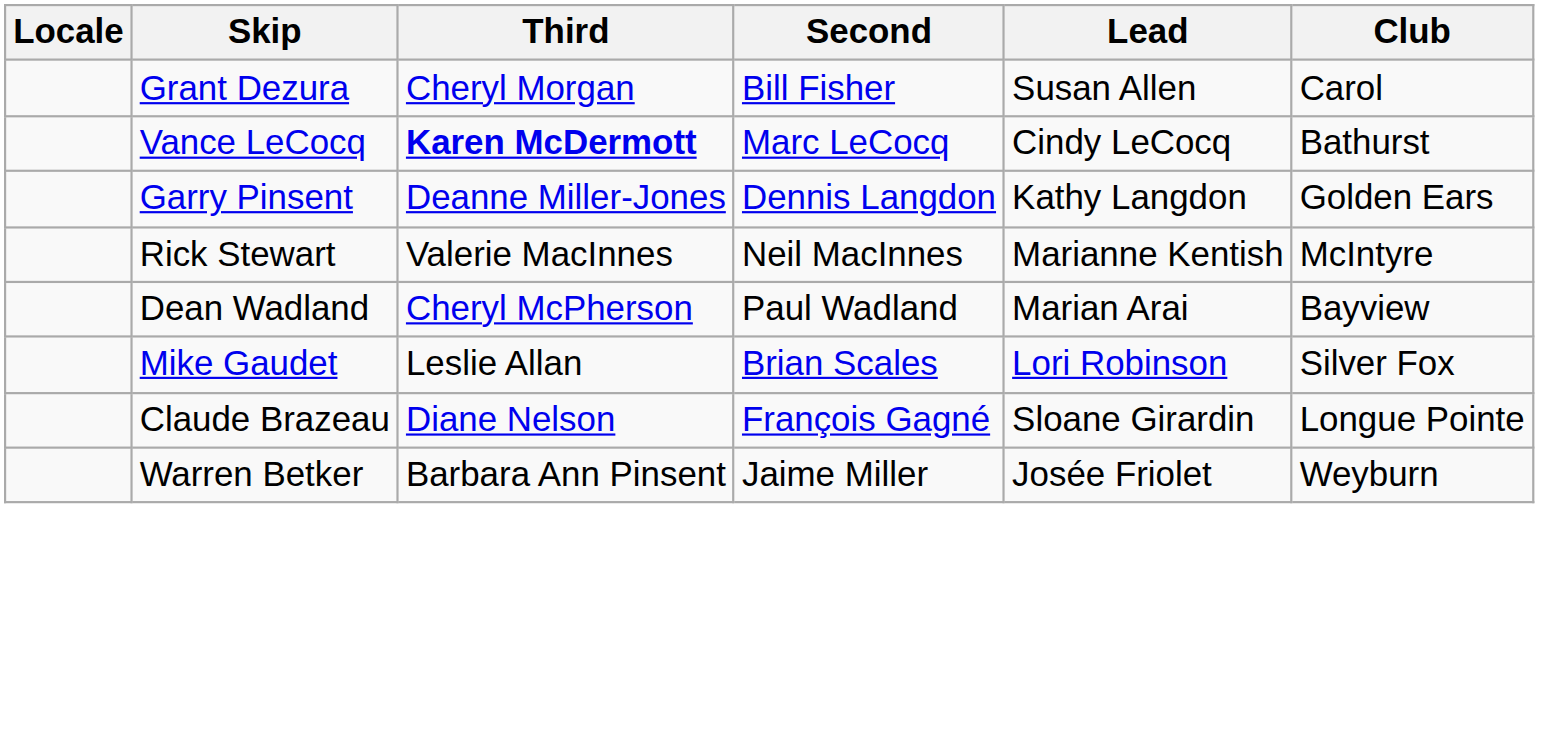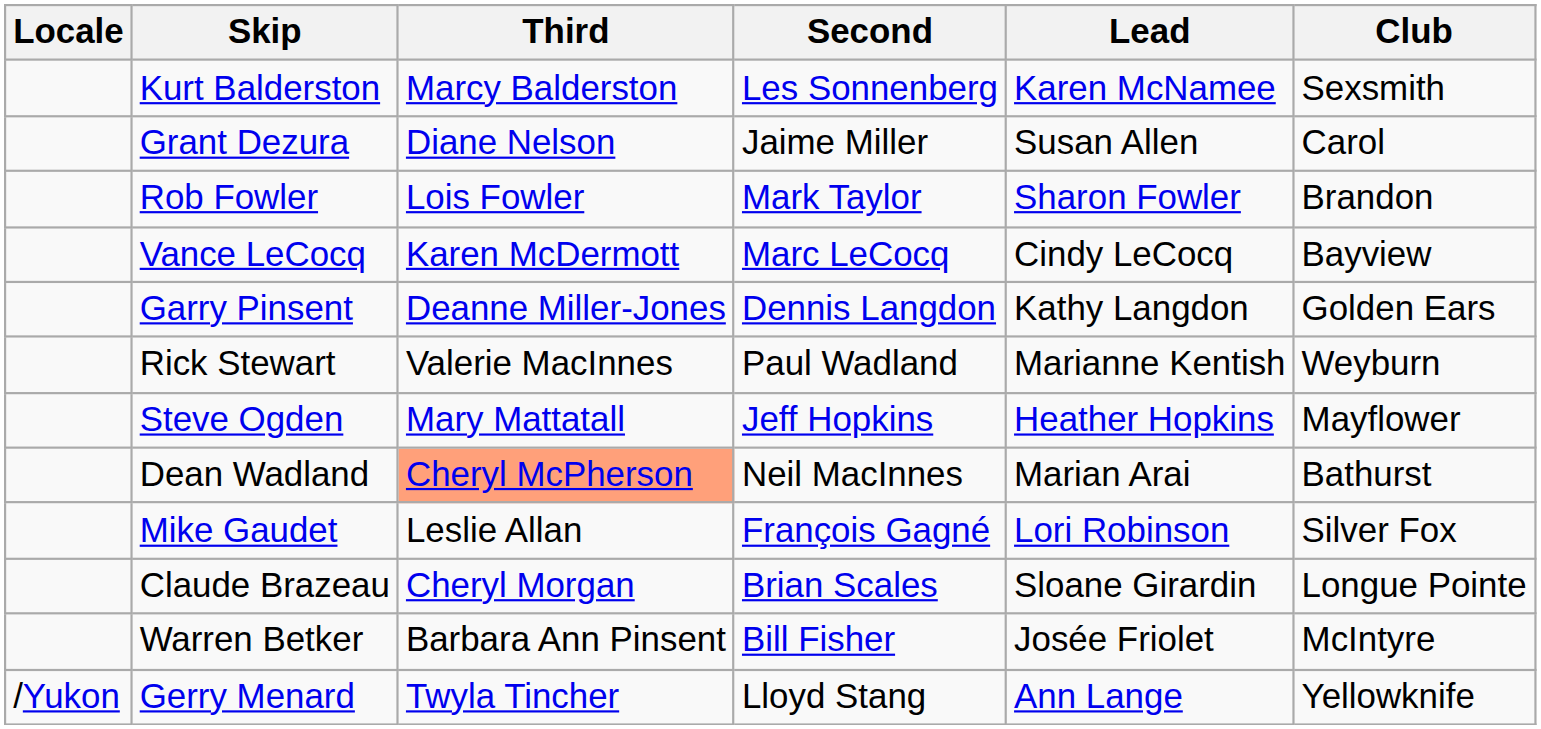+ row: Kurt Balderston | Marcy Balderston | Les Sonnenberg | Karen McNamee | Sexsmith
Grant Dezura | Third: Cheryl Morgan -> Diane Nelson
Grant Dezura | Second: Bill Fisher -> Jaime Miller
+ row: Rob Fowler | Lois Fowler | Mark Taylor | Sharon Fowler | Brandon
Vance LeCocq | Third: bold -> normal
Vance LeCocq | Club: Bathurst -> Bayview
Rick Stewart | Second: Neil MacInnes -> Paul Wadland
Rick Stewart | Club: McIntyre -> Weyburn
+ row: Steve Ogden | Mary Mattatall | Jeff Hopkins | Heather Hopkins | Mayflower
Dean Wadland | Third: no background -> lightsalmon background
Dean Wadland | Second: Paul Wadland -> Neil MacInnes
Dean Wadland | Club: Bayview -> Bathurst
Mike Gaudet | Second: Brian Scales -> François Gagné
Claude Brazeau | Third: Diane Nelson -> Cheryl Morgan
Claude Brazeau | Second: François Gagné -> Brian Scales
Warren Betker | Second: Jaime Miller -> Bill Fisher
Warren Betker | Club: Weyburn -> McIntyre
+ row: /Yukon | Gerry Menard | Twyla Tincher | Lloyd Stang | Ann Lange | Yellowknife
